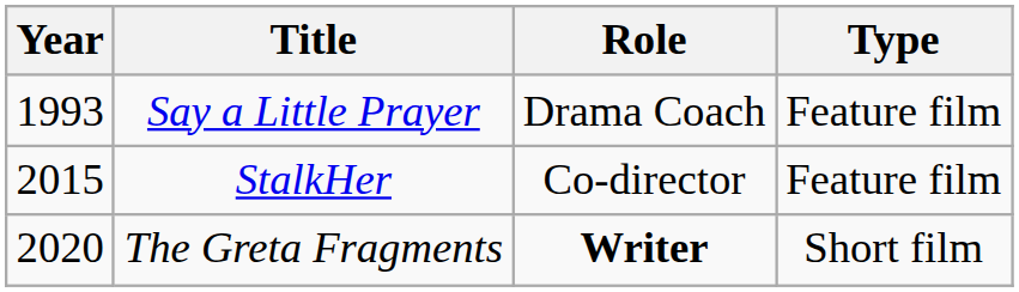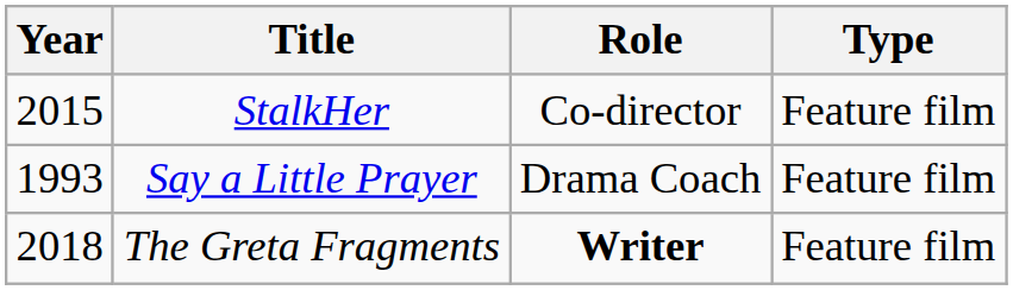rows swapped: Say a Little Prayer <-> StalkHer
The Greta Fragments | Year: 2020 -> 2018
The Greta Fragments | Type: Short film -> Feature film
